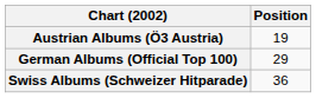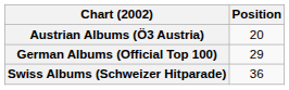Austrian Albums (Ö3 Austria) | Position: 19 -> 20
